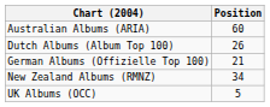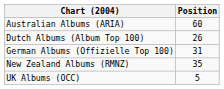German Albums (Offizielle Top 100) | Position: 21 -> 31
New Zealand Albums (RMNZ) | Position: 34 -> 35
